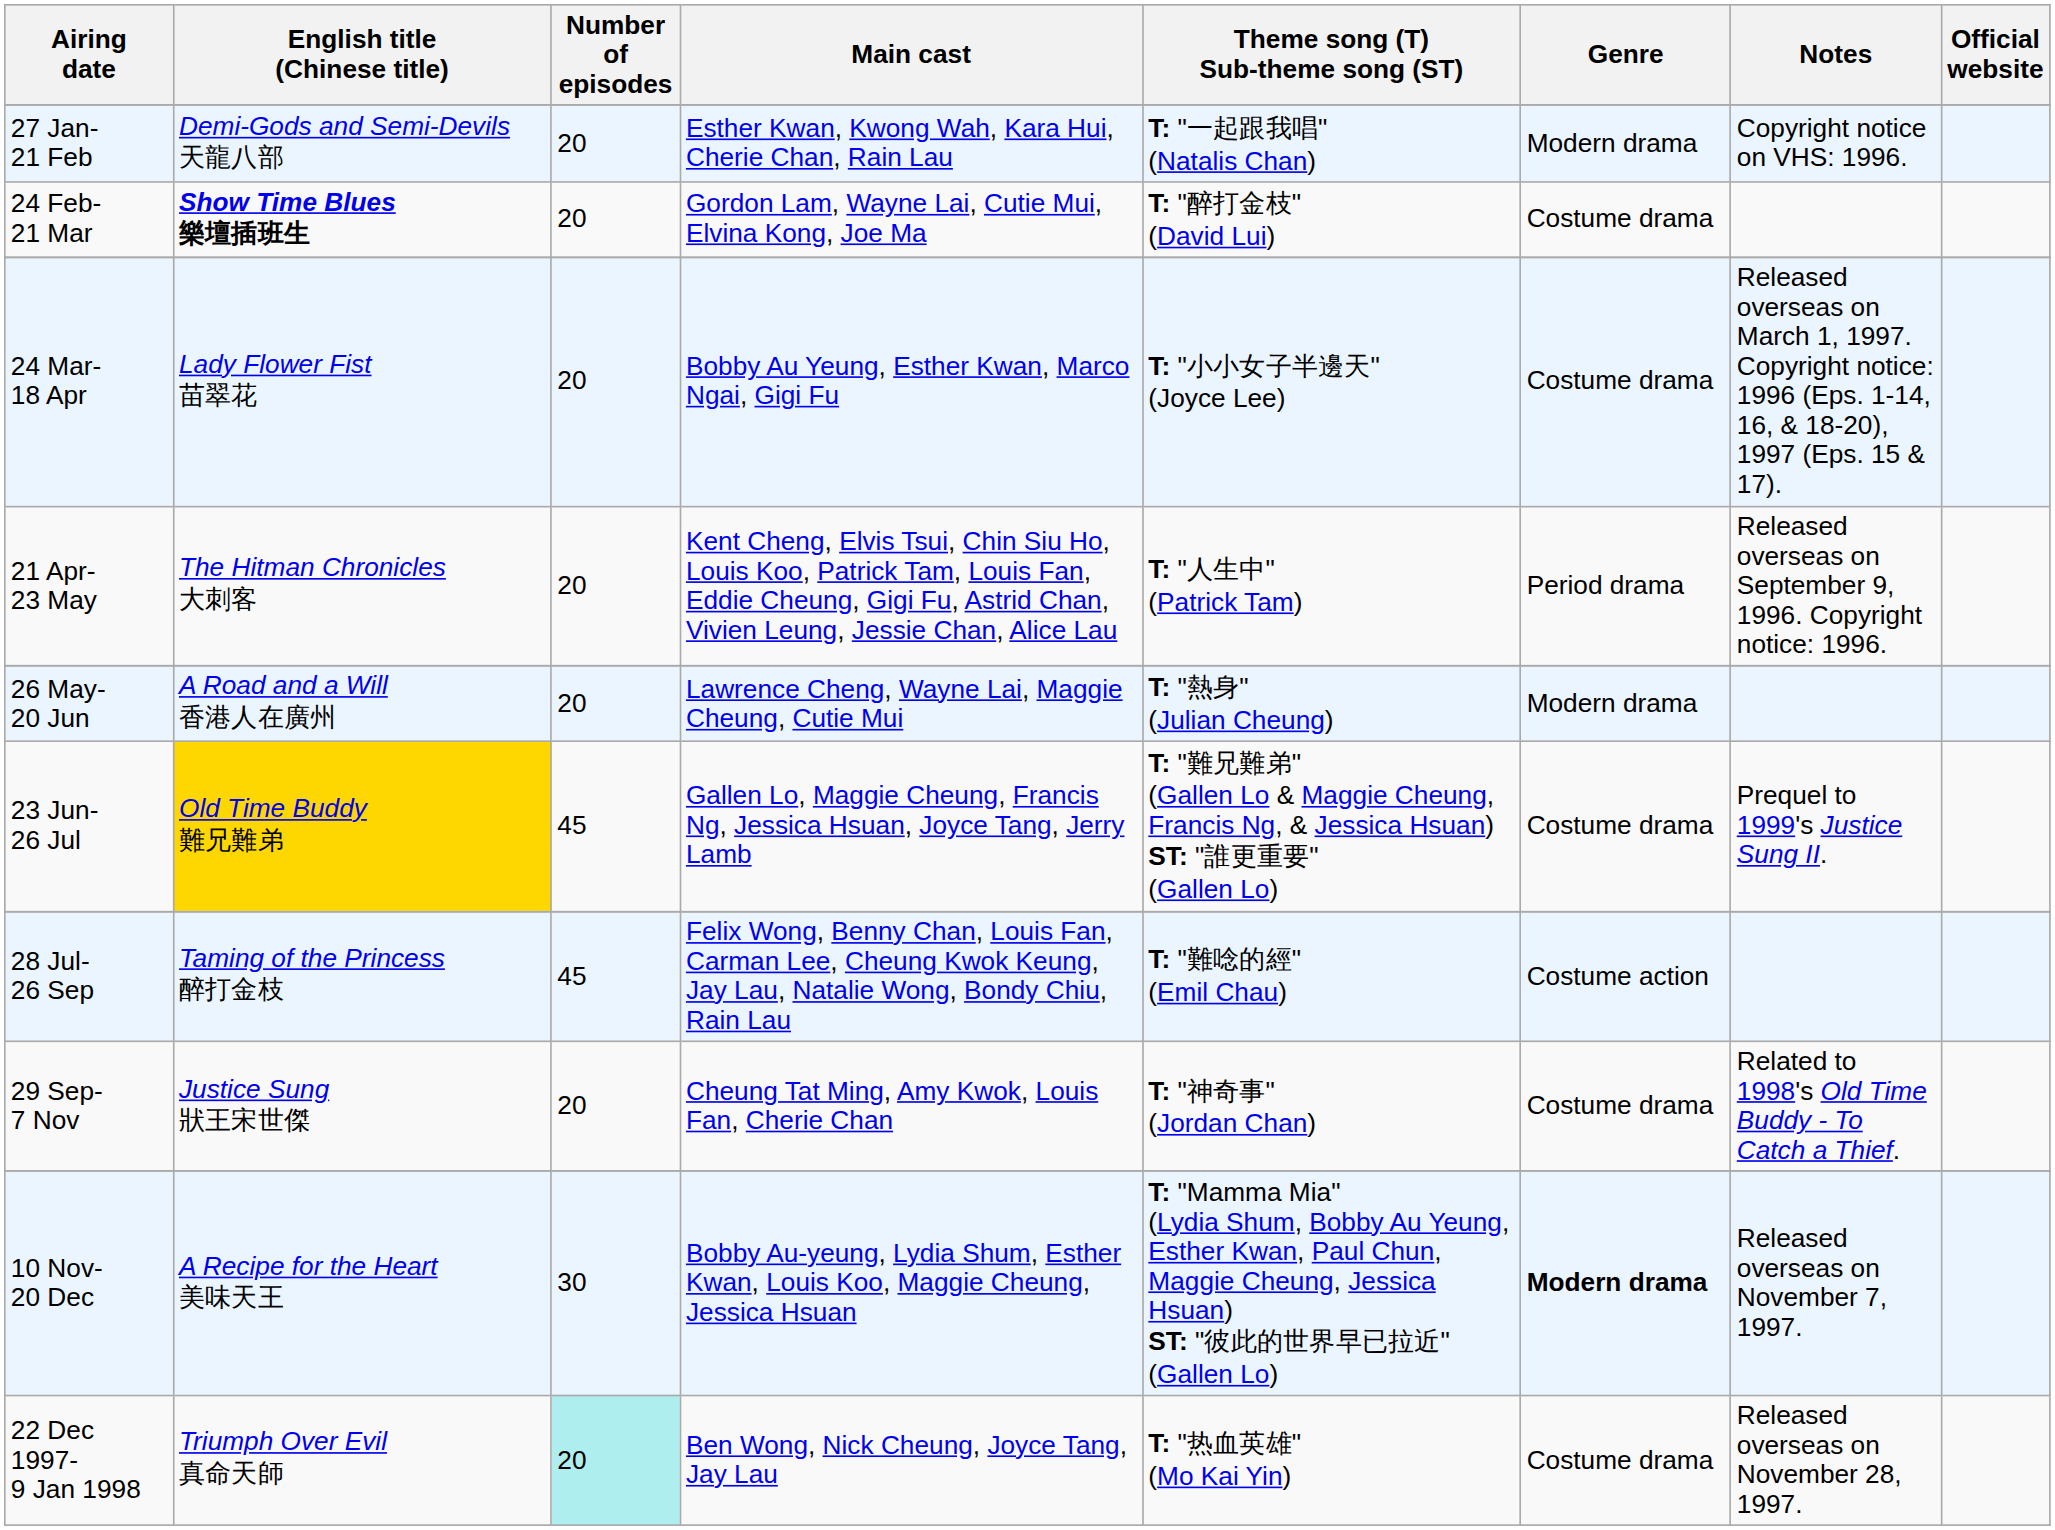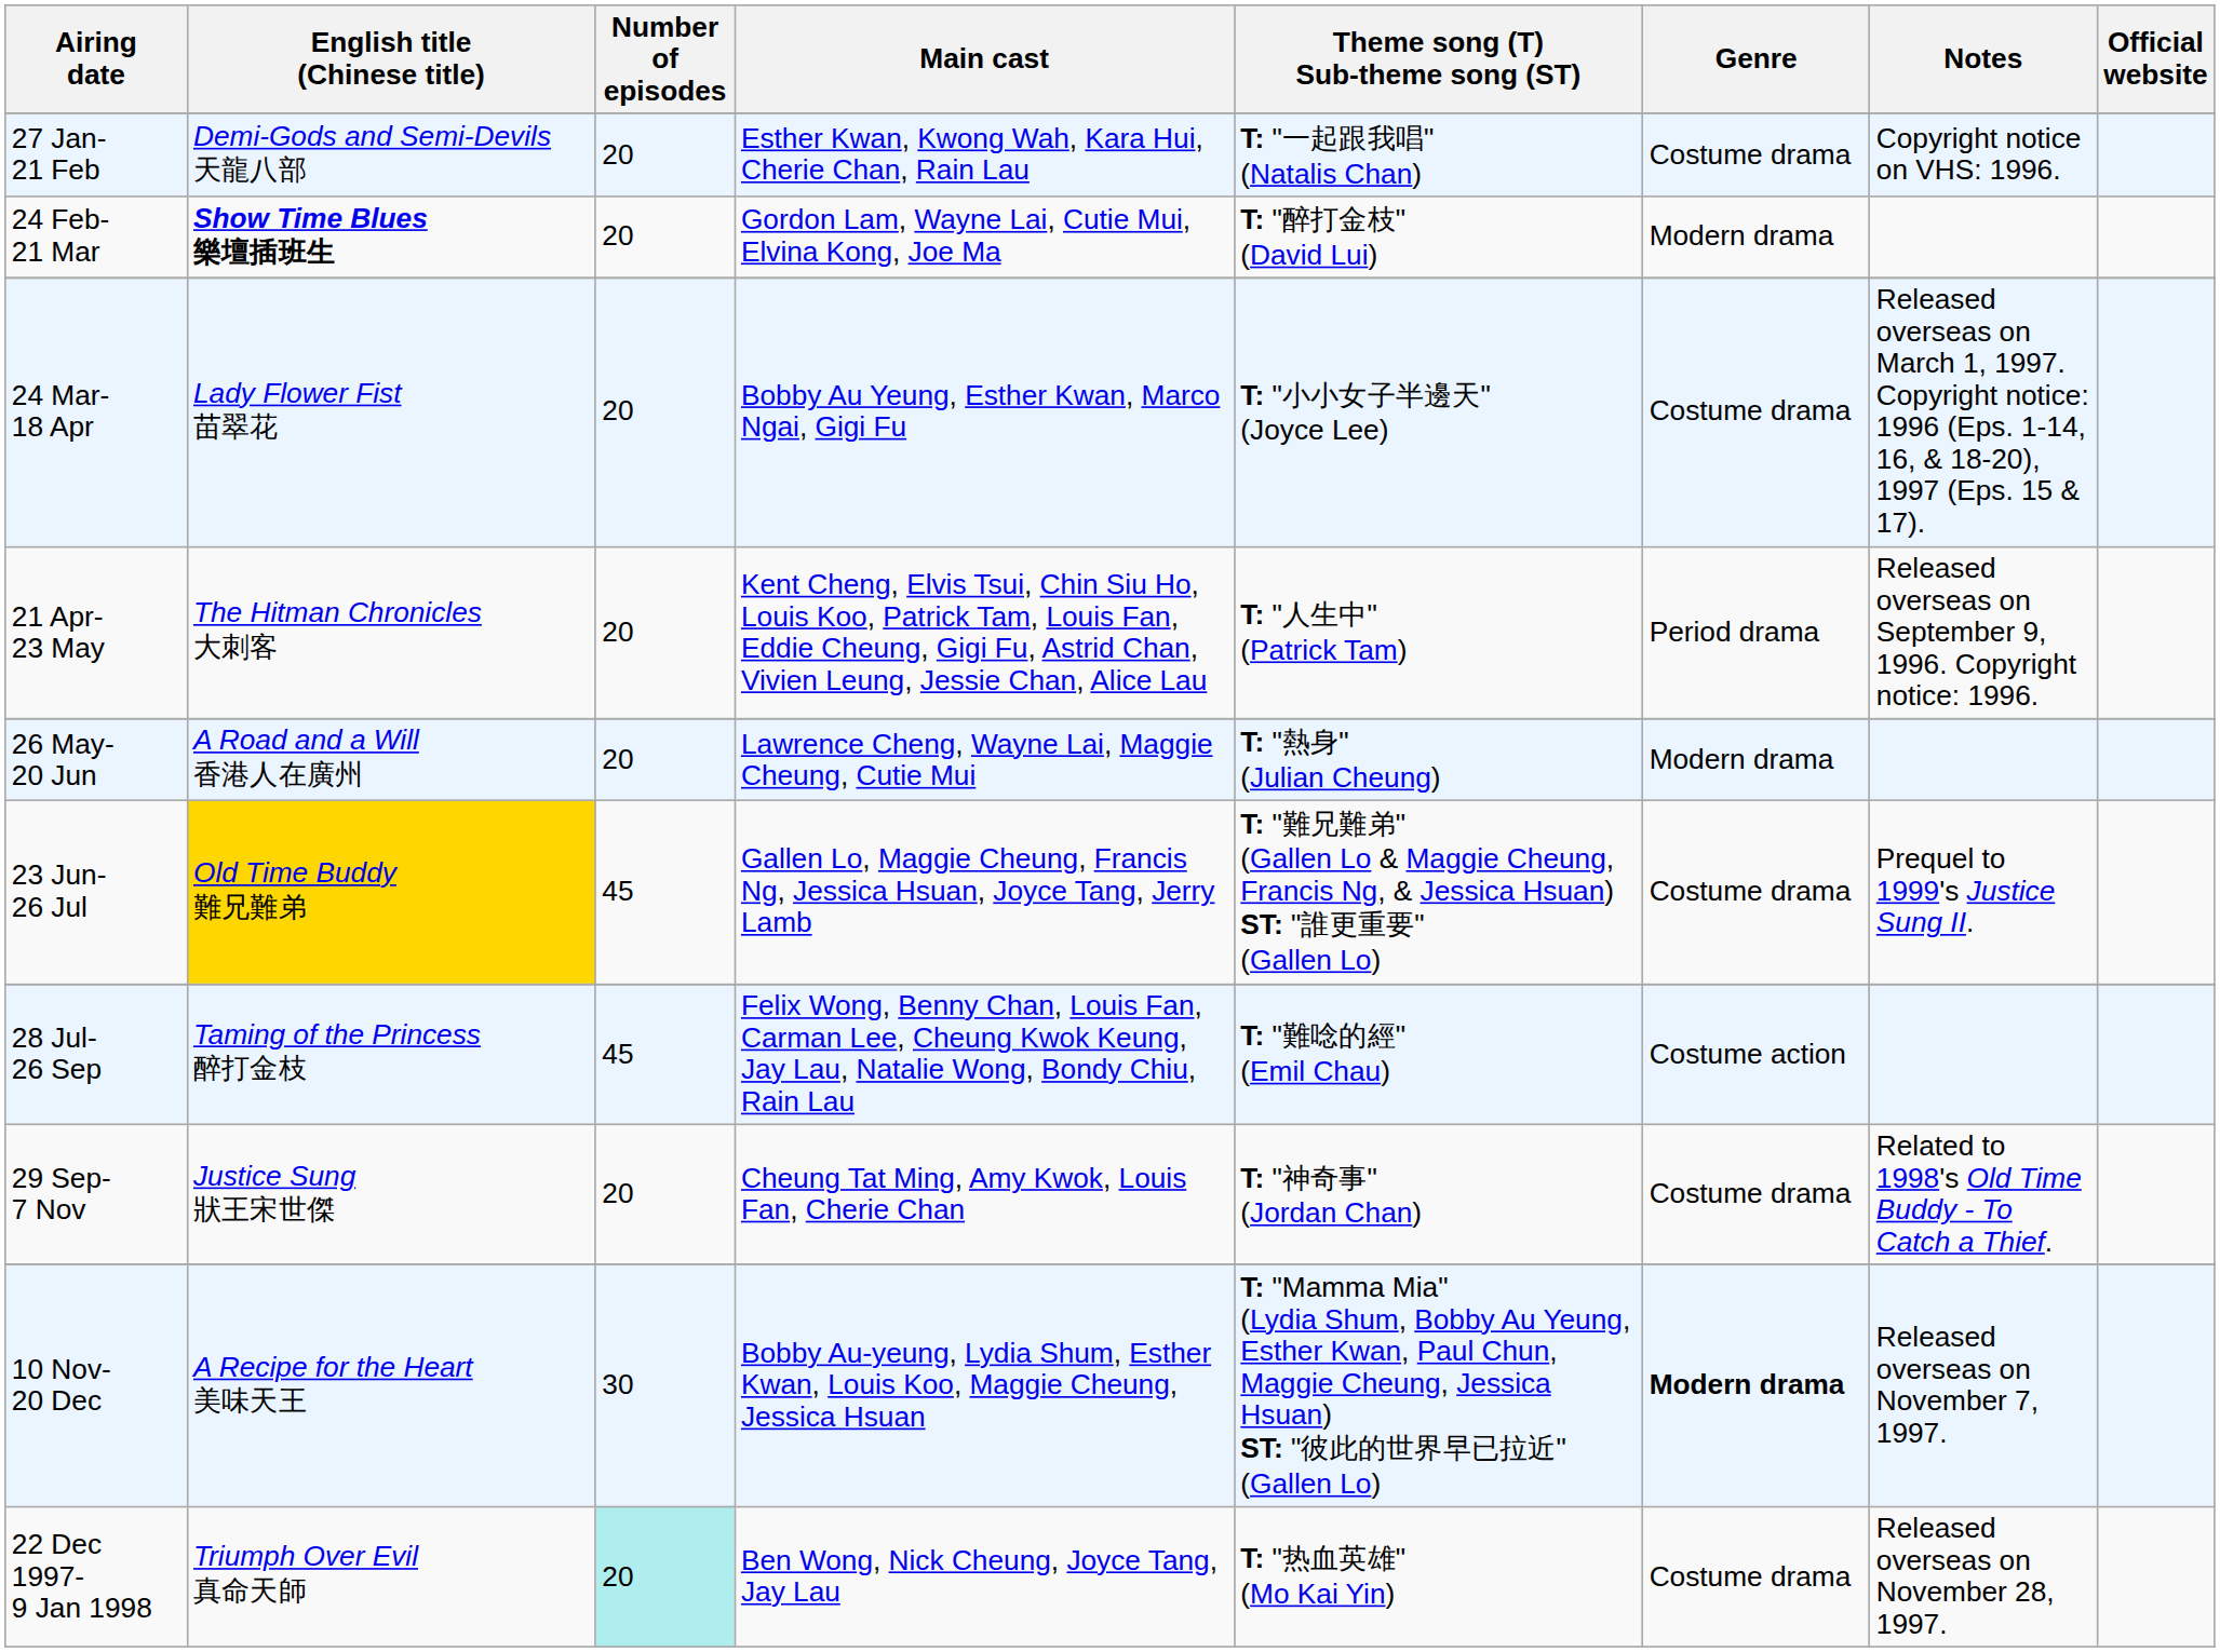27 Jan- 21 Feb | Genre: Modern drama -> Costume drama
24 Feb- 21 Mar | Genre: Costume drama -> Modern drama
